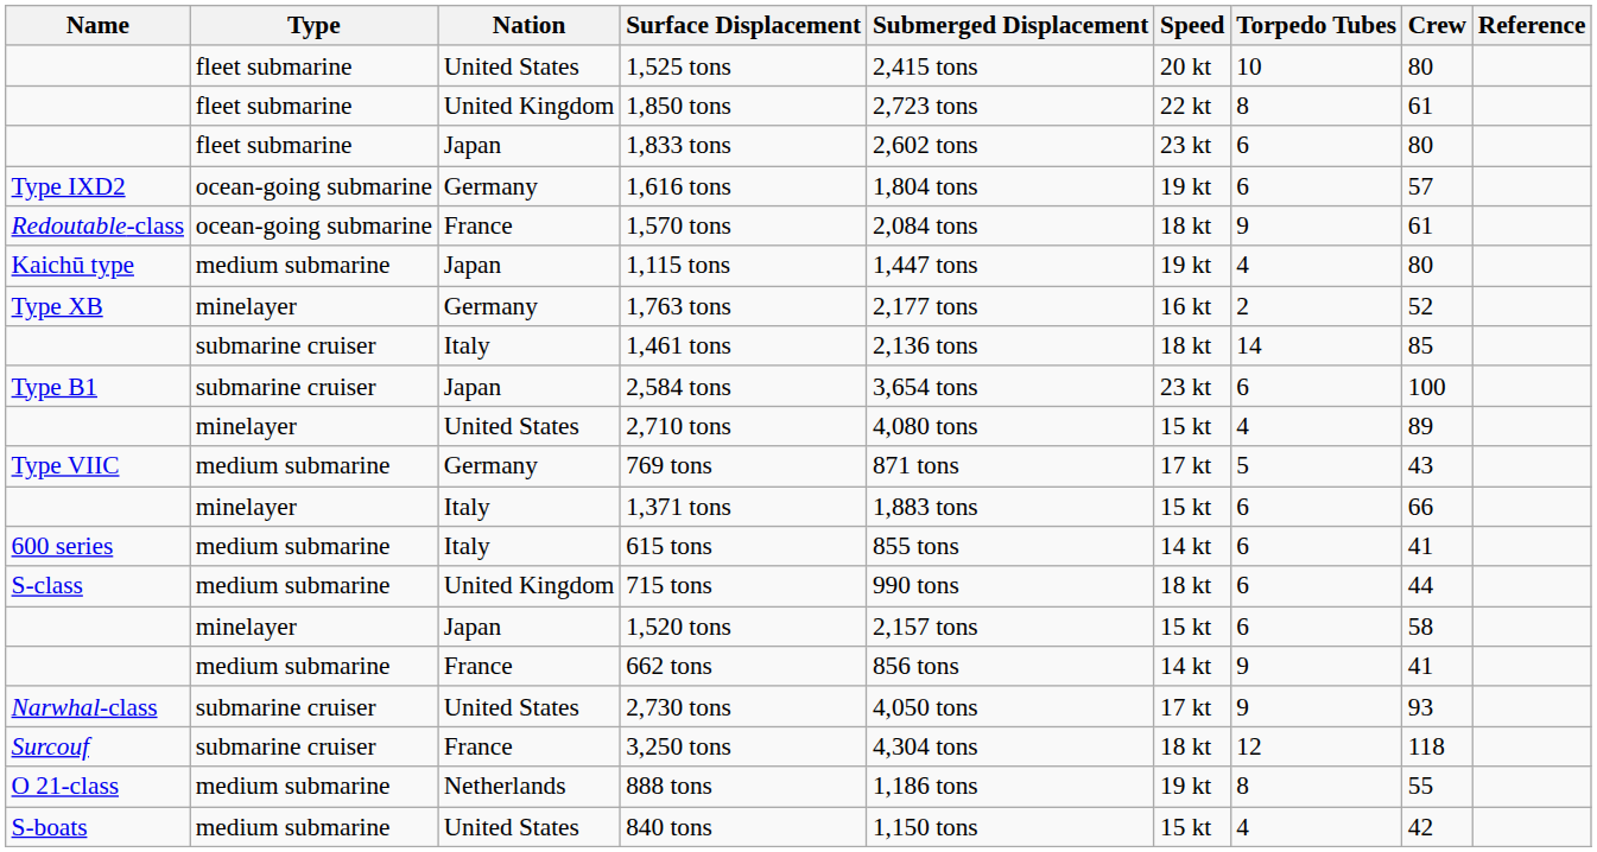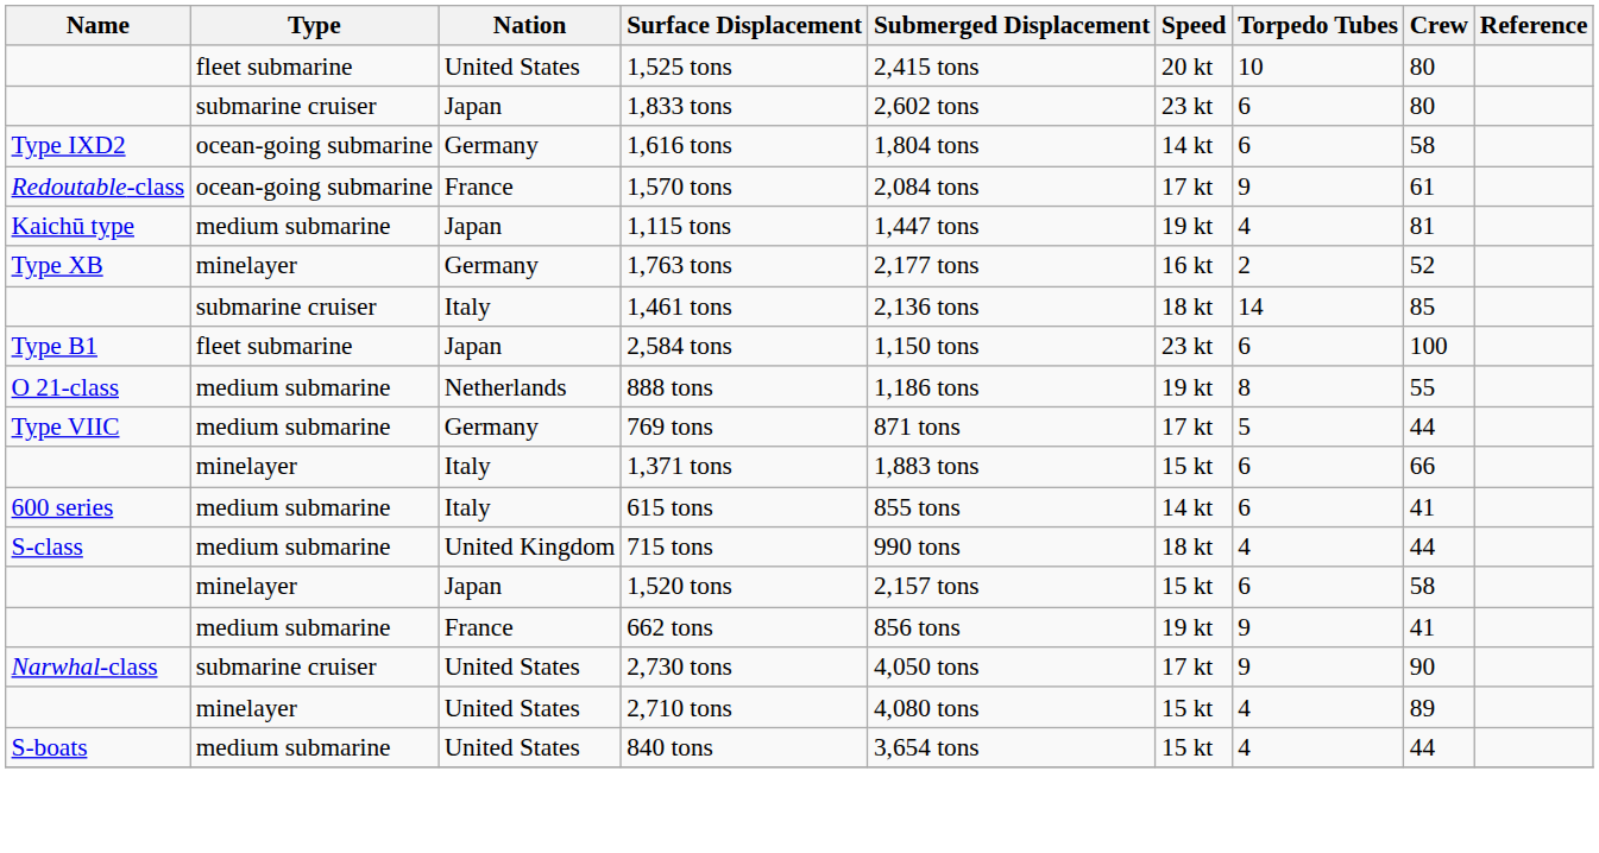- row: fleet submarine | United Kingdom | 1,850 tons | 2,723 tons | 22 kt | 8 | 61
1,833 tons | Type: fleet submarine -> submarine cruiser
1,616 tons | Speed: 19 kt -> 14 kt
1,616 tons | Crew: 57 -> 58
1,570 tons | Speed: 18 kt -> 17 kt
1,115 tons | Crew: 80 -> 81
2,584 tons | Type: submarine cruiser -> fleet submarine
2,584 tons | Submerged Displacement: 3,654 tons -> 1,150 tons
rows swapped: 888 tons <-> 2,710 tons
769 tons | Crew: 43 -> 44
715 tons | Torpedo Tubes: 6 -> 4
662 tons | Speed: 14 kt -> 19 kt
2,730 tons | Crew: 93 -> 90
- row: Surcouf | submarine cruiser | France | 3,250 tons | 4,304 tons | 18 kt | 12 | 118
840 tons | Submerged Displacement: 1,150 tons -> 3,654 tons
840 tons | Crew: 42 -> 44
